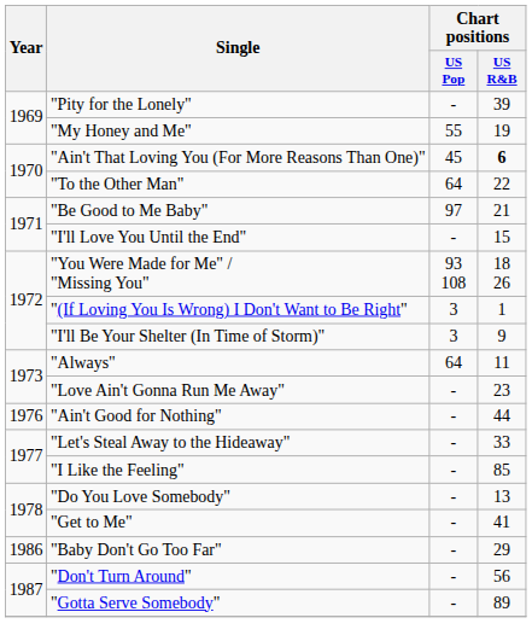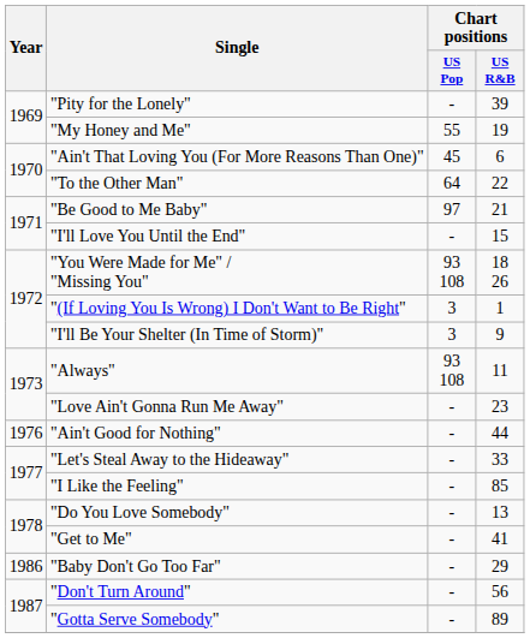"Ain't That Loving You (For More Reasons Than One)" | Chart positions / US R&B: bold -> normal
"Always" | Chart positions / US Pop: 64 -> 93 108
